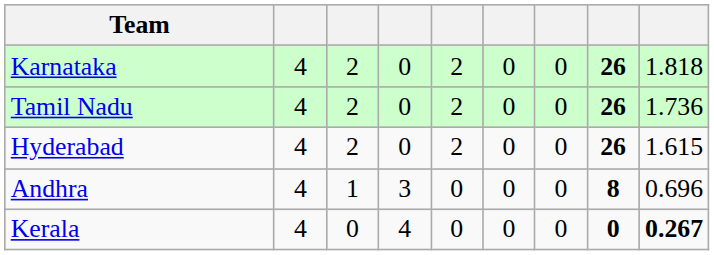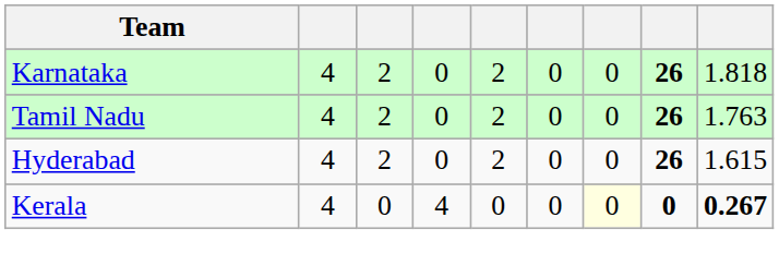Tamil Nadu | column 9: 1.736 -> 1.763
- row: Andhra | 4 | 1 | 3 | 0 | 0 | 0 | 8 | 0.696
Kerala | column 7: no background -> lightyellow background
